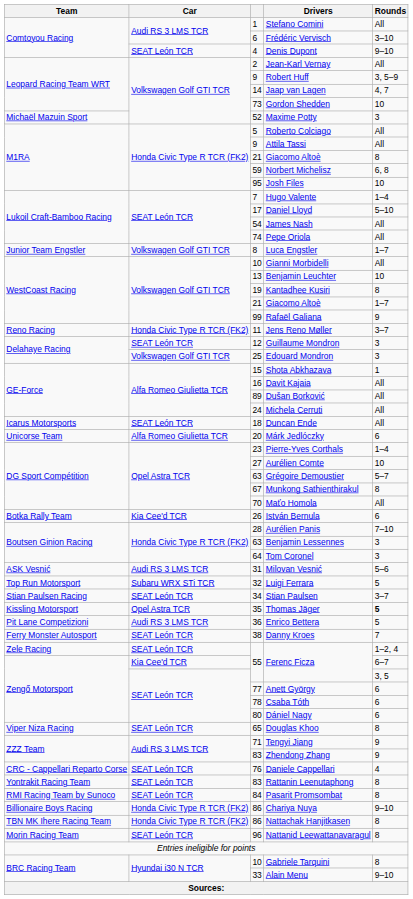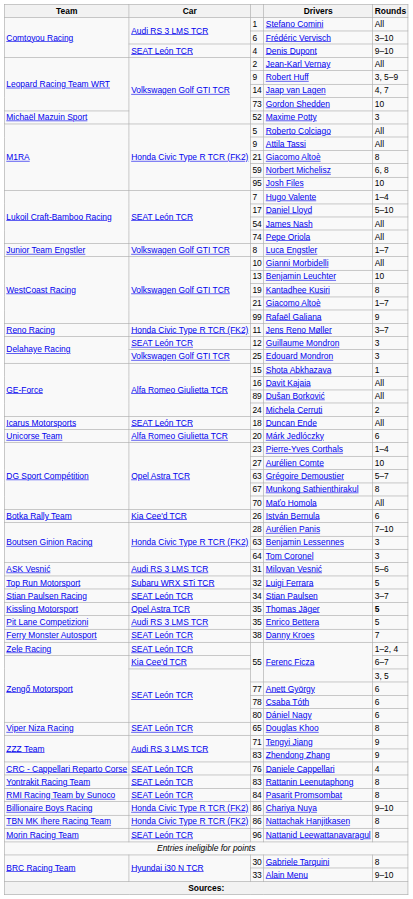Michela Cerruti | Rounds: All -> 2
Enrico Bettera | column 3: 36 -> 35
Gabriele Tarquini | column 3: 10 -> 30
